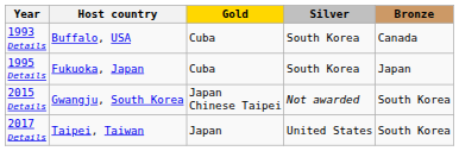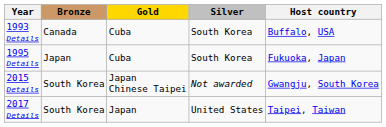columns swapped: Host country <-> Bronze
